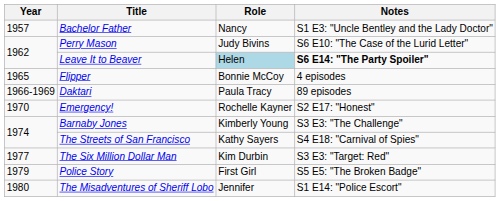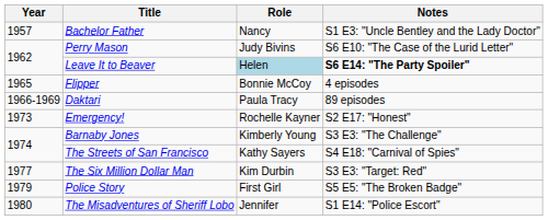Emergency! | Year: 1970 -> 1973
